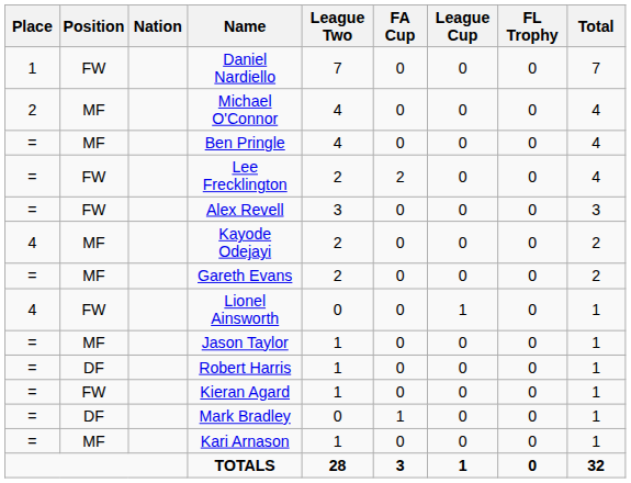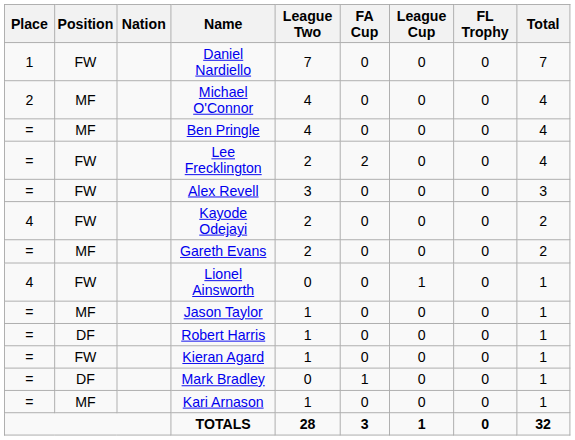Kayode Odejayi | Position: MF -> FW
